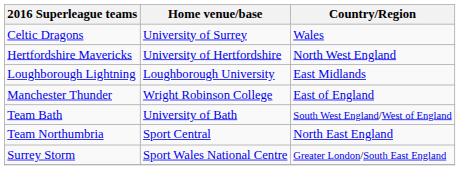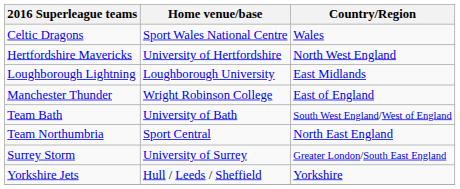Celtic Dragons | Home venue/base: University of Surrey -> Sport Wales National Centre
Surrey Storm | Home venue/base: Sport Wales National Centre -> University of Surrey
+ row: Yorkshire Jets | Hull / Leeds / Sheffield | Yorkshire
